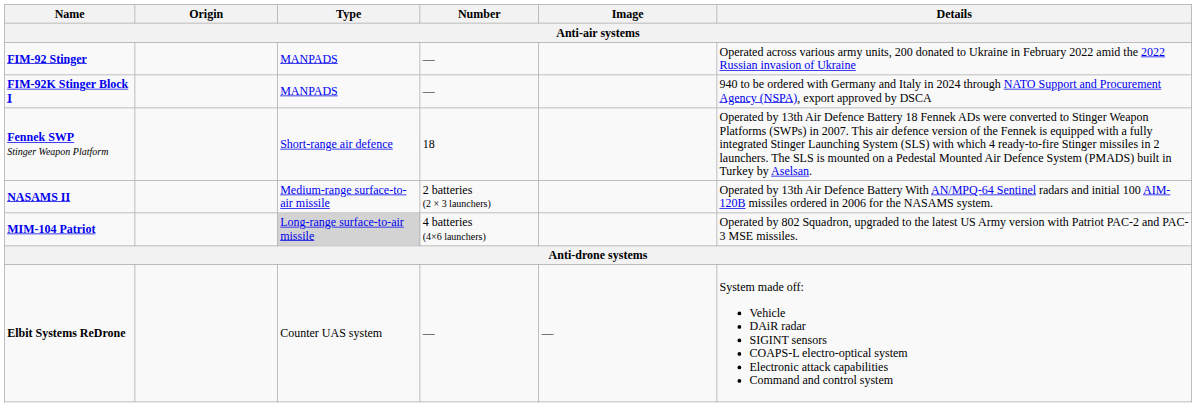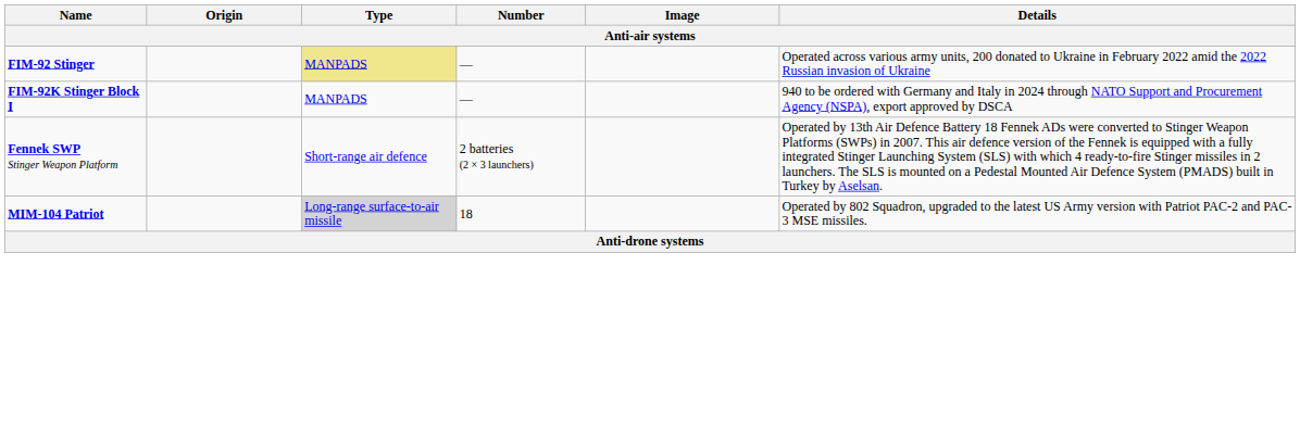FIM-92 Stinger | Type: no background -> khaki background
Fennek SWP Stinger Weapon Platform | Number: 18 -> 2 batteries (2 × 3 launchers)
- row: NASAMS II | Medium-range surface-to-air missile | 2 batteries (2 × 3 launchers) | Operated by 13th Air Defence Battery With AN/MPQ-64 Sentinel radars and initial 100 AIM-120B missiles ordered in 2006 for the NASAMS system.
MIM-104 Patriot | Number: 4 batteries (4×6 launchers) -> 18
- row: Elbit Systems ReDrone | Counter UAS system | — | — | System made off: Vehicle DAiR radar SIGINT sensors COAPS-L electro-optical system Electronic attack capabilities Command and control system
